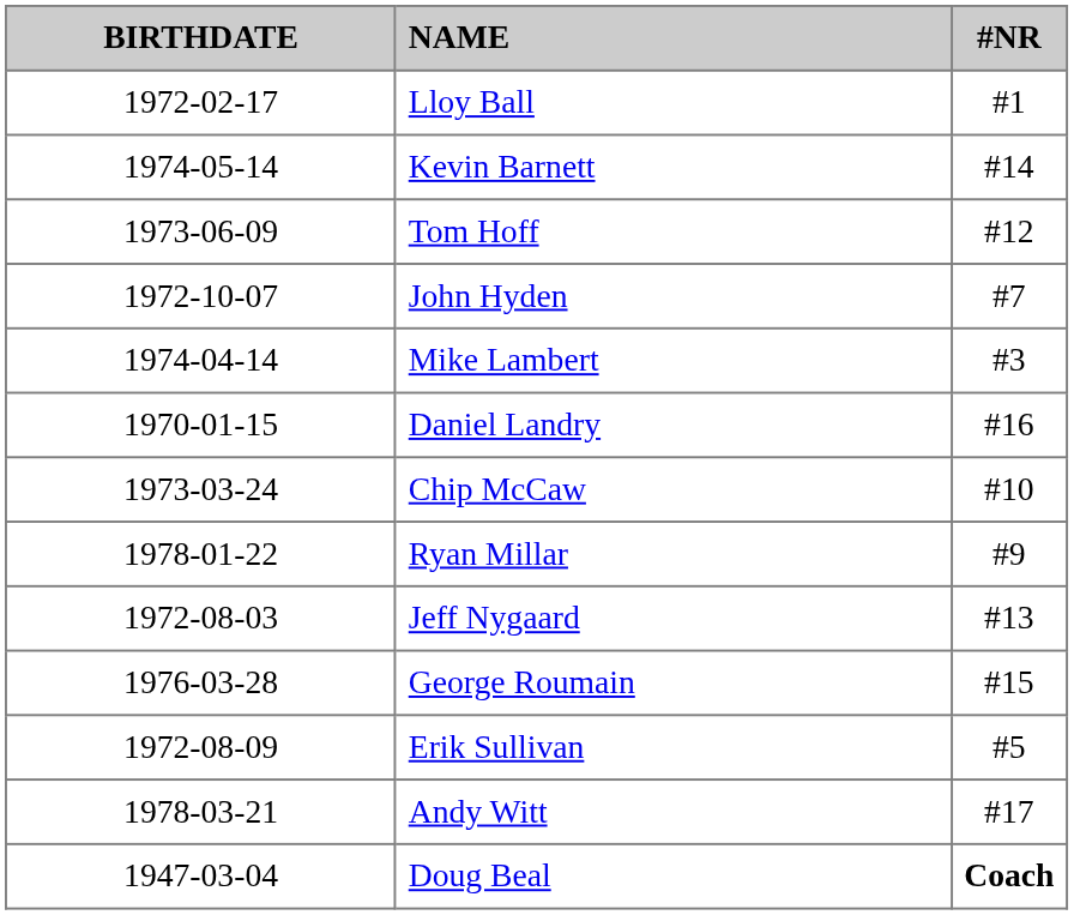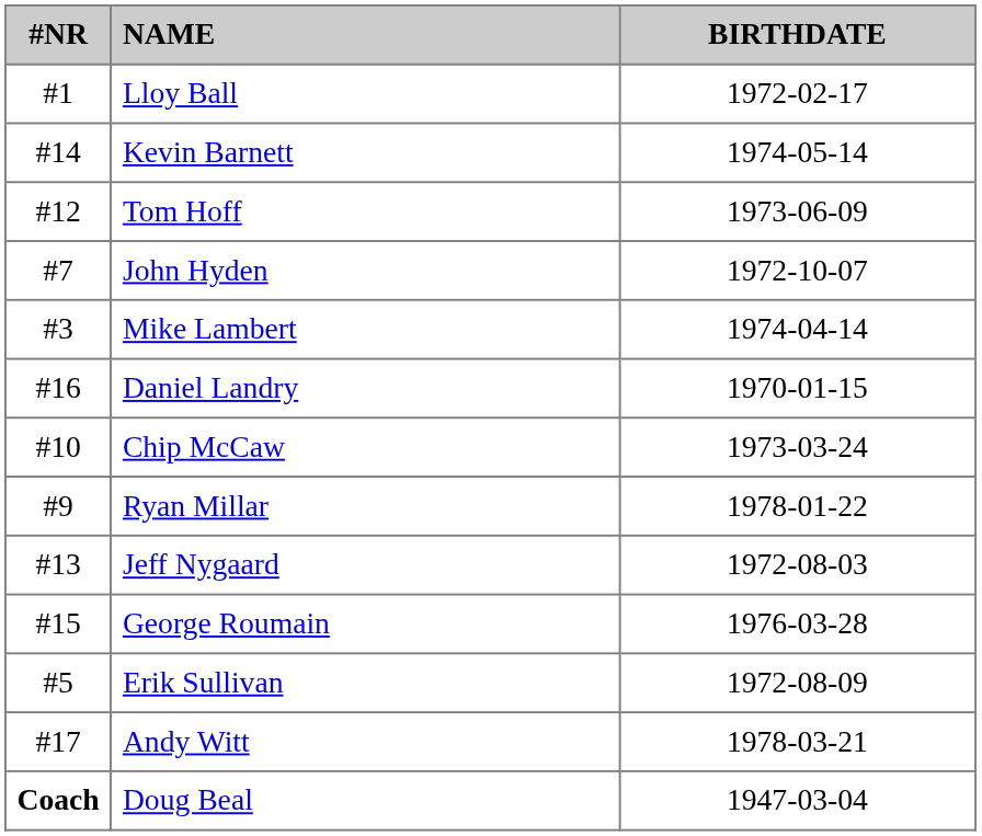columns swapped: #NR <-> BIRTHDATE
